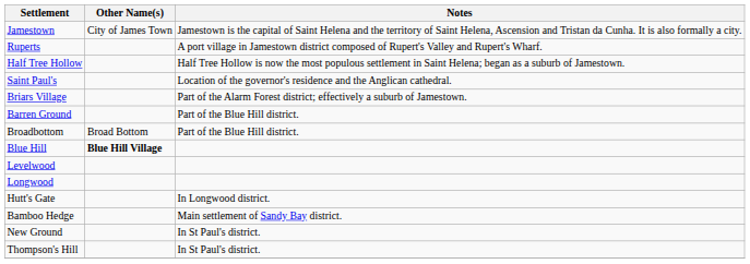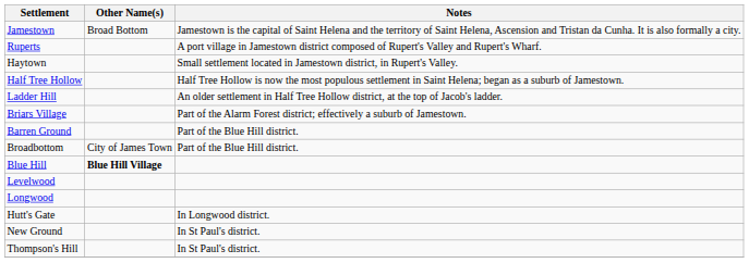Jamestown | Other Name(s): City of James Town -> Broad Bottom
+ row: Haytown | Small settlement located in Jamestown district, in Rupert's Valley.
+ row: Ladder Hill | An older settlement in Half Tree Hollow district, at the top of Jacob's ladder.
- row: Saint Paul's | Location of the governor's residence and the Anglican cathedral.
Broadbottom | Other Name(s): Broad Bottom -> City of James Town
- row: Bamboo Hedge | Main settlement of Sandy Bay district.
